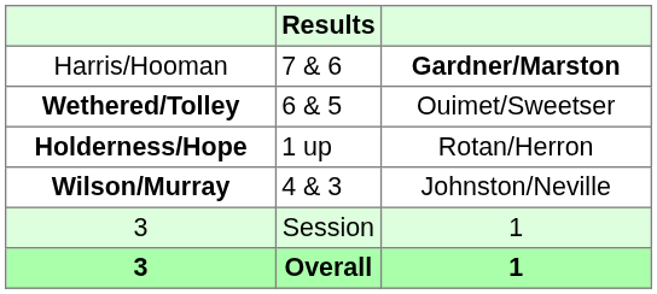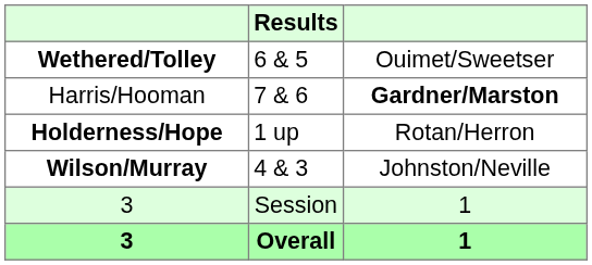rows swapped: Wethered/Tolley <-> Harris/Hooman
